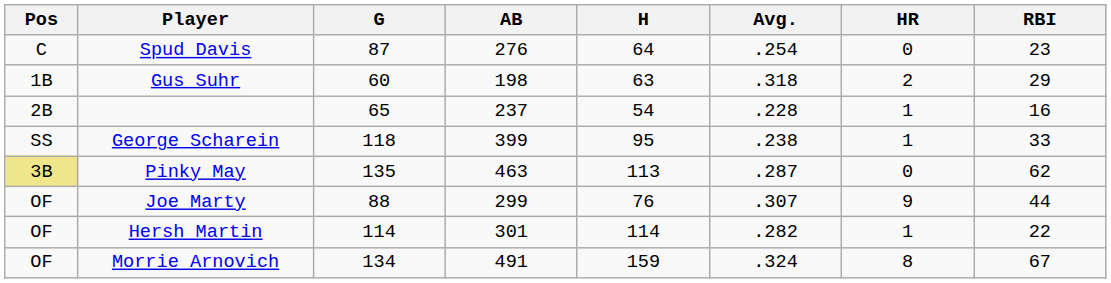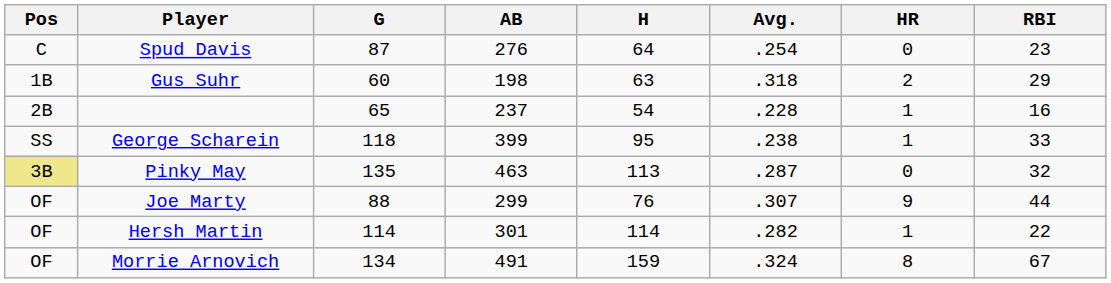Pinky May | RBI: 62 -> 32
